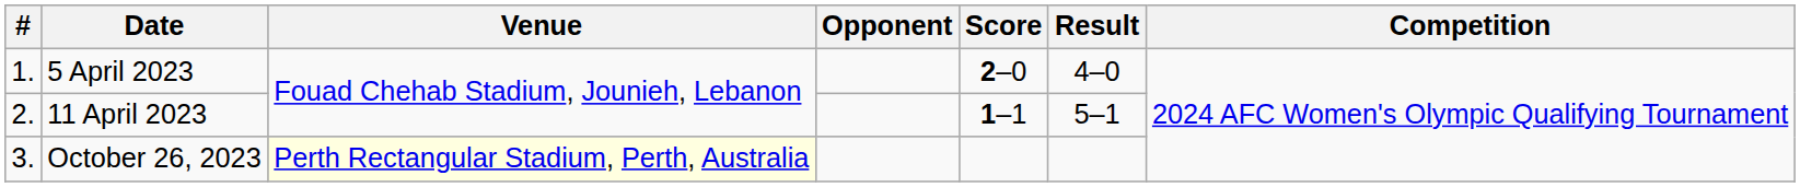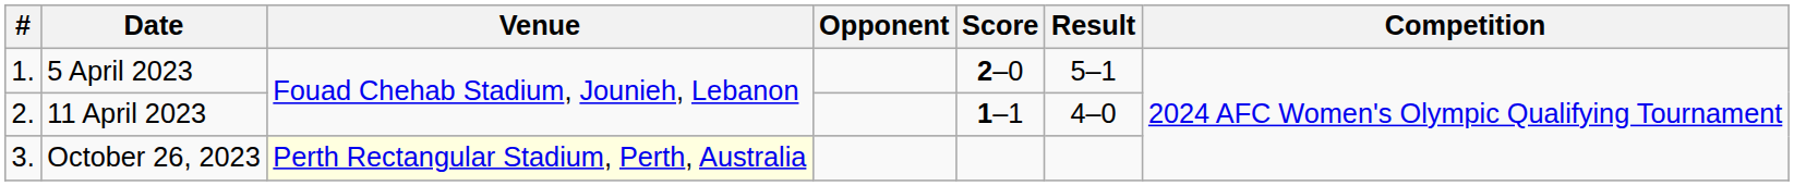5 April 2023 | Result: 4–0 -> 5–1
11 April 2023 | Result: 5–1 -> 4–0
